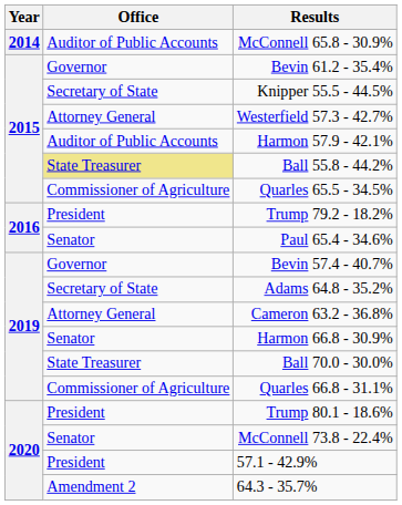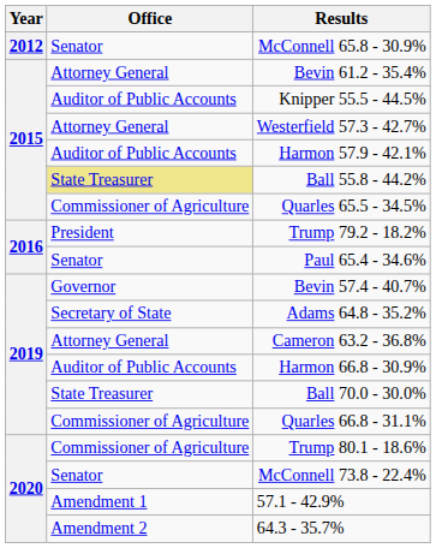McConnell 65.8 - 30.9% | Year: 2014 -> 2012
McConnell 65.8 - 30.9% | Office: Auditor of Public Accounts -> Senator
Bevin 61.2 - 35.4% | Office: Governor -> Attorney General
Knipper 55.5 - 44.5% | Office: Secretary of State -> Auditor of Public Accounts
Harmon 66.8 - 30.9% | Office: Senator -> Auditor of Public Accounts
Trump 80.1 - 18.6% | Office: President -> Commissioner of Agriculture
57.1 - 42.9% | Office: President -> Amendment 1
